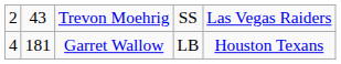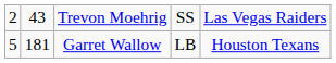Garret Wallow | column 1: 4 -> 5
